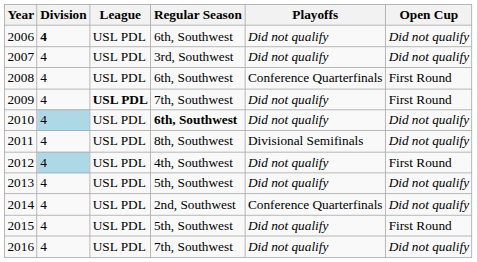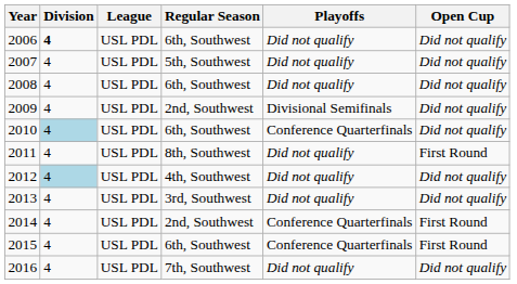2007 | Regular Season: 3rd, Southwest -> 5th, Southwest
2008 | Playoffs: Conference Quarterfinals -> Did not qualify
2008 | Open Cup: First Round -> Did not qualify
2009 | League: bold -> normal
2009 | Regular Season: 7th, Southwest -> 2nd, Southwest
2009 | Playoffs: Did not qualify -> Divisional Semifinals
2009 | Open Cup: First Round -> Did not qualify
2010 | Regular Season: bold -> normal
2010 | Playoffs: Did not qualify -> Conference Quarterfinals
2011 | Playoffs: Divisional Semifinals -> Did not qualify
2011 | Open Cup: Did not qualify -> First Round
2012 | Open Cup: First Round -> Did not qualify
2013 | Regular Season: 5th, Southwest -> 3rd, Southwest
2014 | Open Cup: Did not qualify -> First Round
2015 | Regular Season: 5th, Southwest -> 6th, Southwest
2015 | Playoffs: Did not qualify -> Conference Quarterfinals
